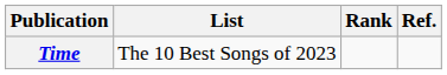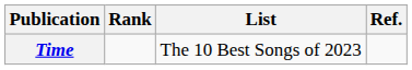columns swapped: List <-> Rank
